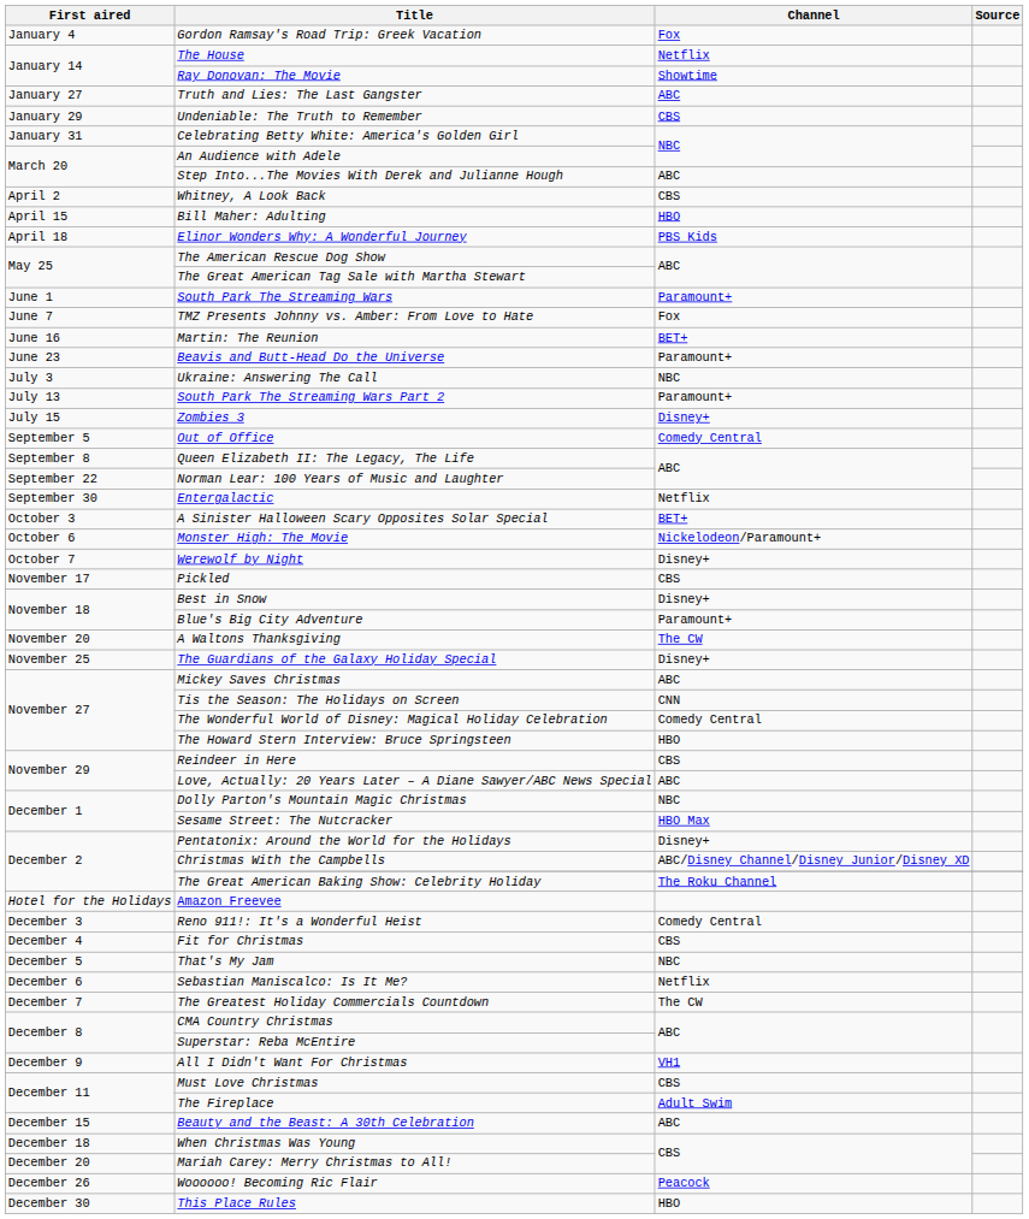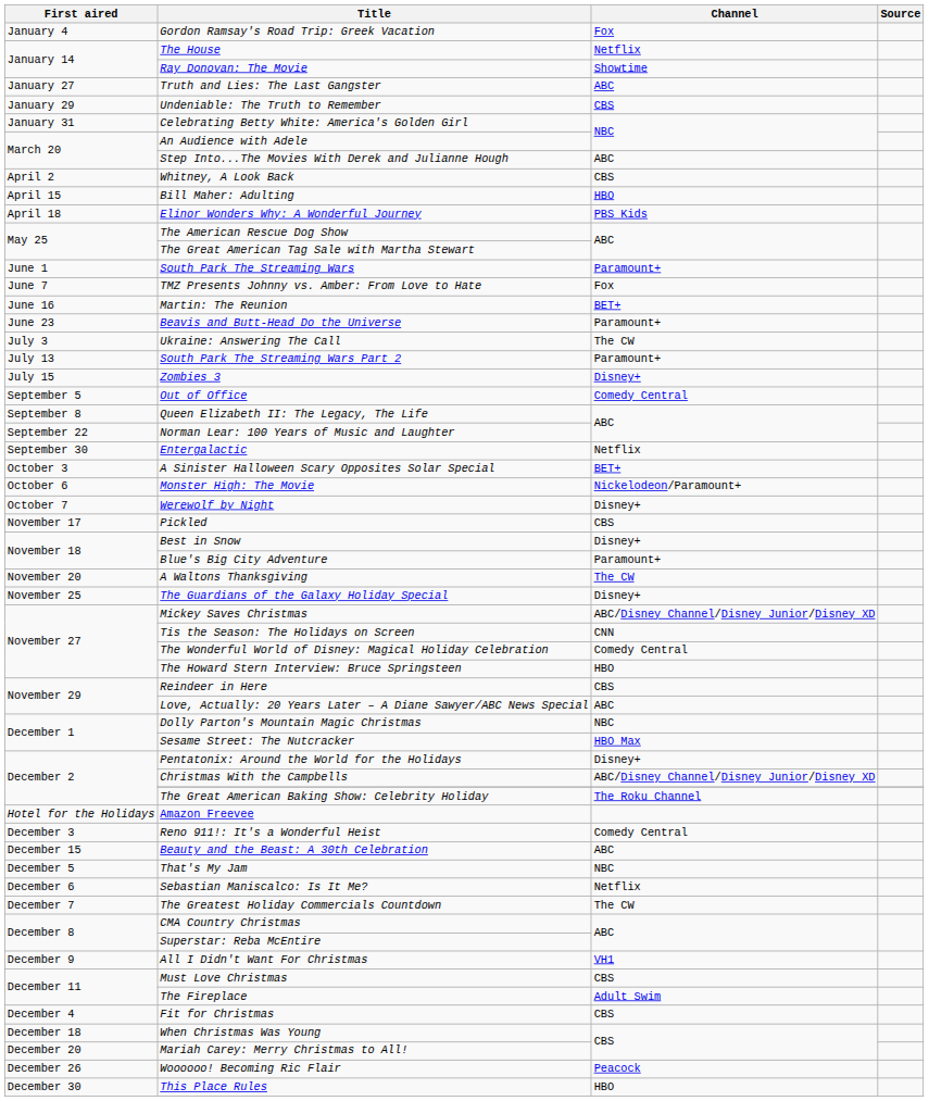Ukraine: Answering The Call | Channel: NBC -> The CW
Mickey Saves Christmas | Channel: ABC -> ABC/Disney Channel/Disney Junior/Disney XD
rows swapped: Fit for Christmas <-> Beauty and the Beast: A 30th Celebration
